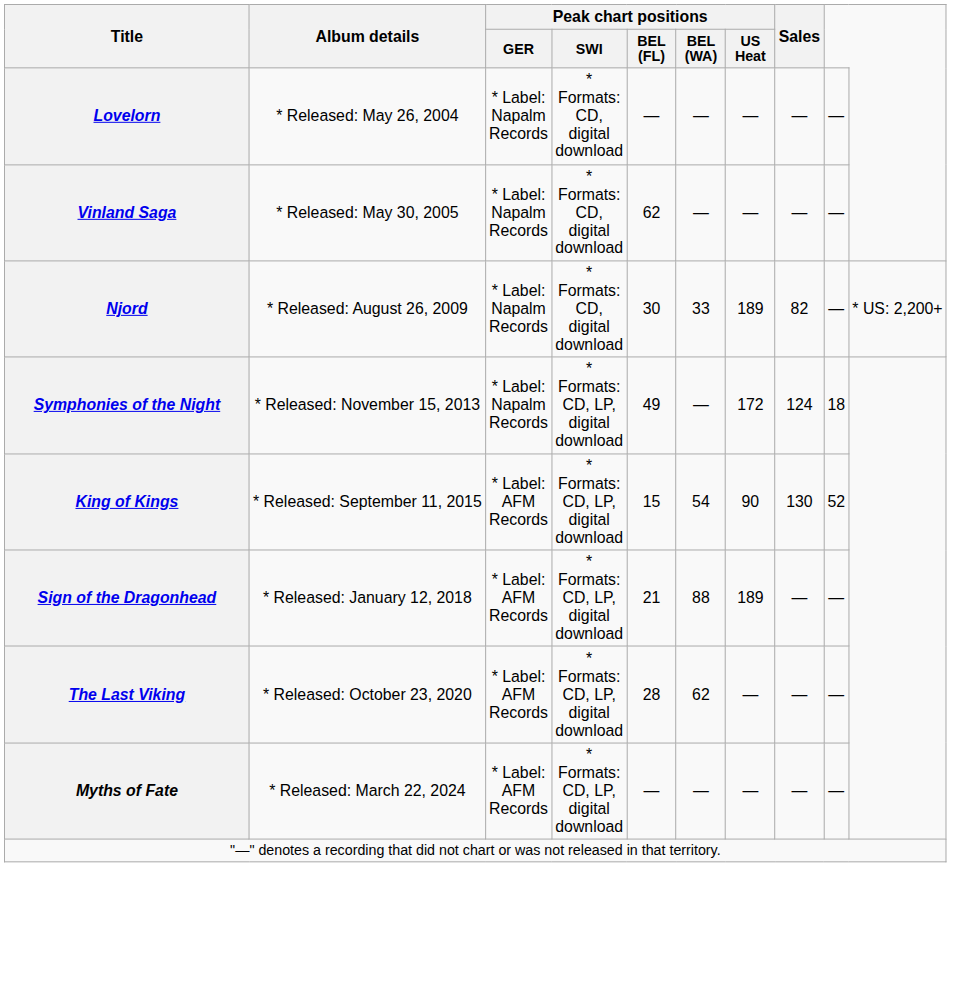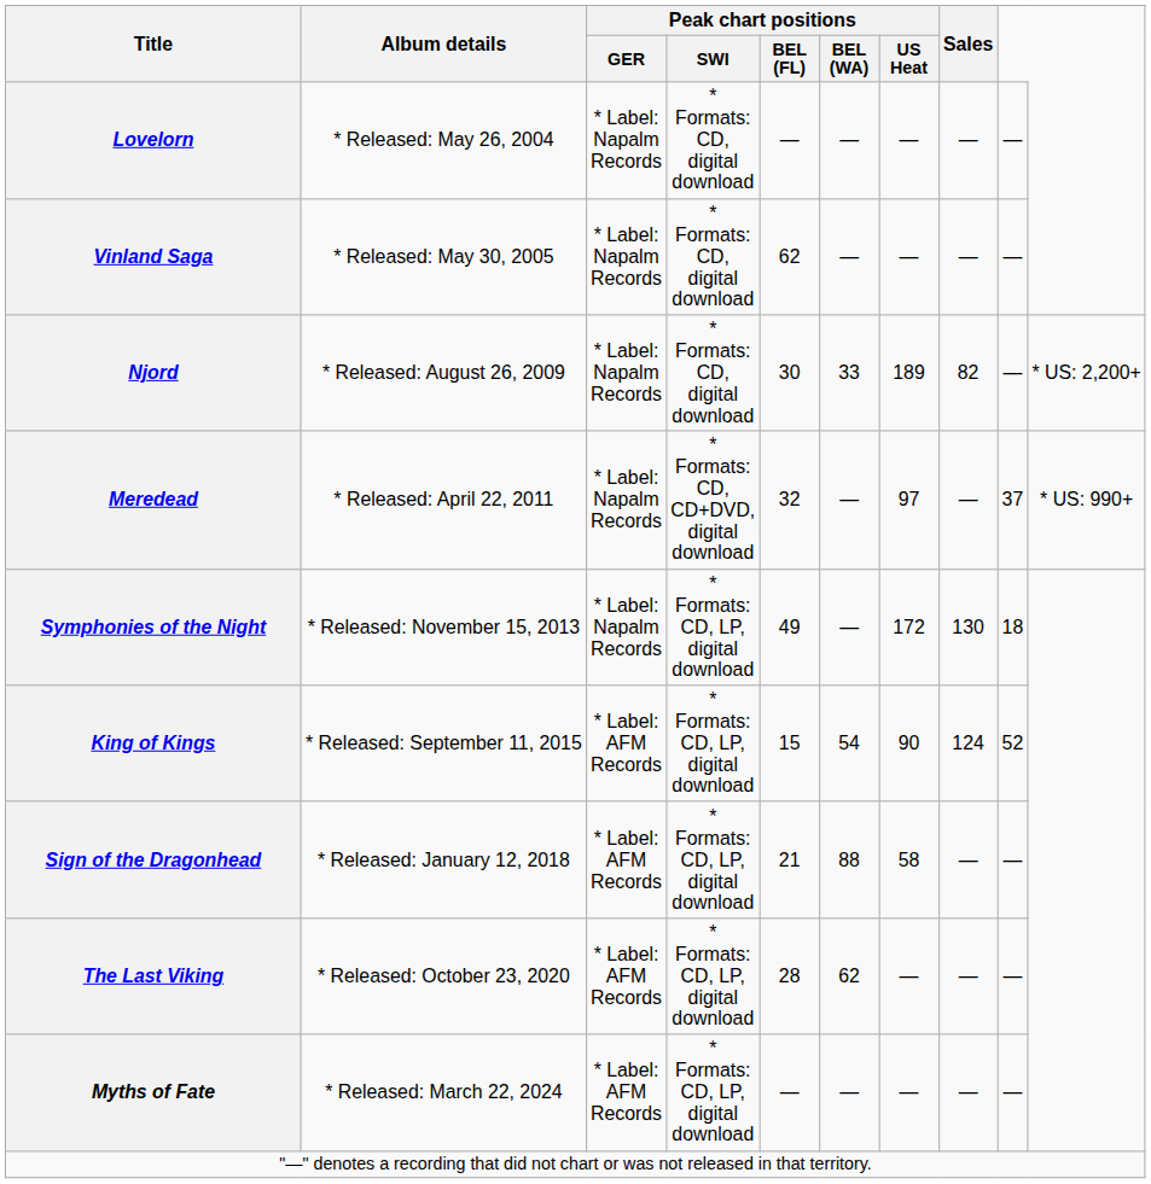+ row: Meredead | * Released: April 22, 2011 | * Label: Napalm Records | * Formats: CD, CD+DVD, digital download | 32 | — | 97 | — | 37 | * US: 990+
Symphonies of the Night | Sales: 124 -> 130
King of Kings | Sales: 130 -> 124
Sign of the Dragonhead | Peak chart positions / US Heat: 189 -> 58
